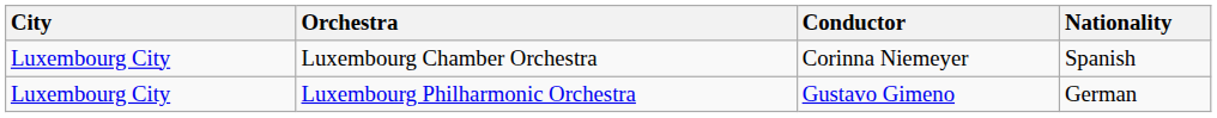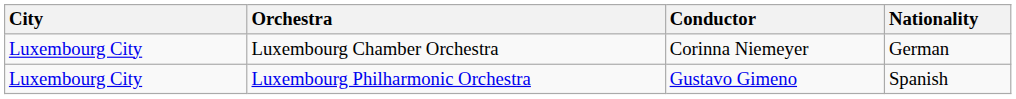Luxembourg Chamber Orchestra | Nationality: Spanish -> German
Luxembourg Philharmonic Orchestra | Nationality: German -> Spanish
